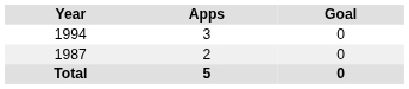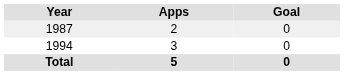rows swapped: 1987 <-> 1994
